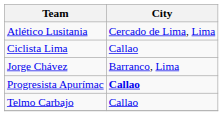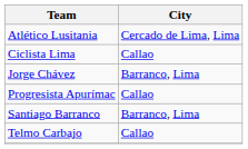Progresista Apurímac | City: bold -> normal
+ row: Santiago Barranco | Barranco, Lima
